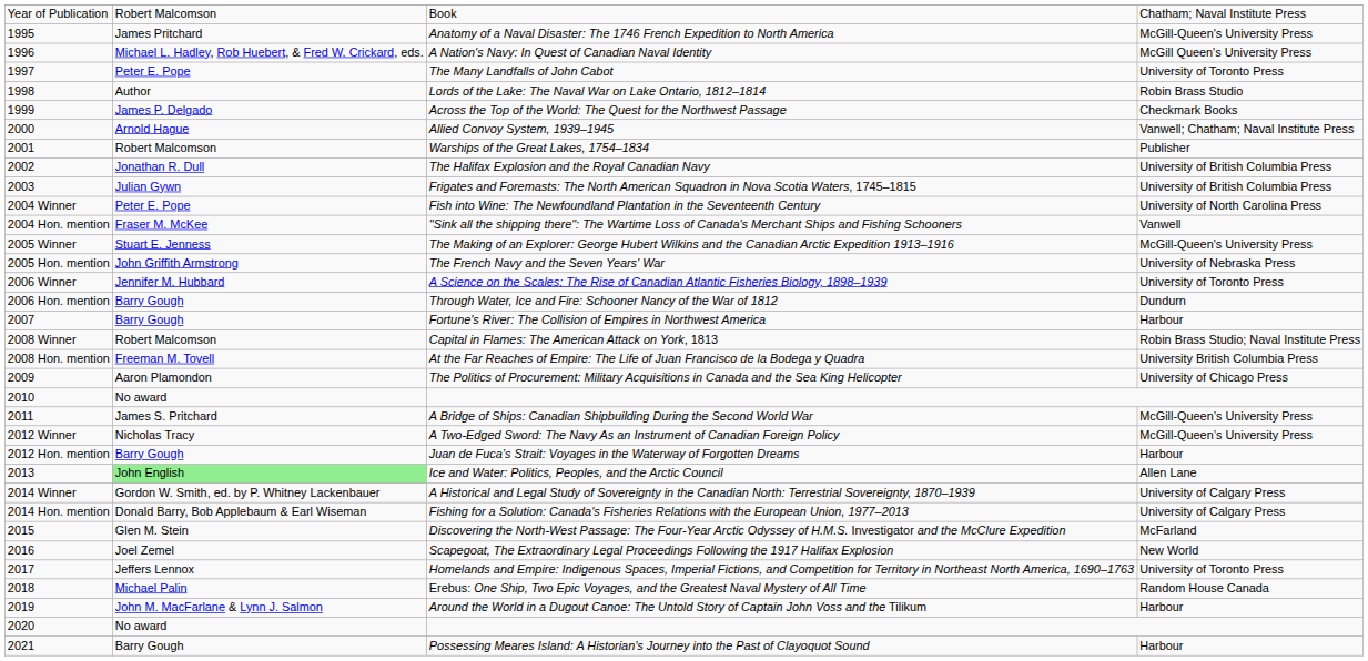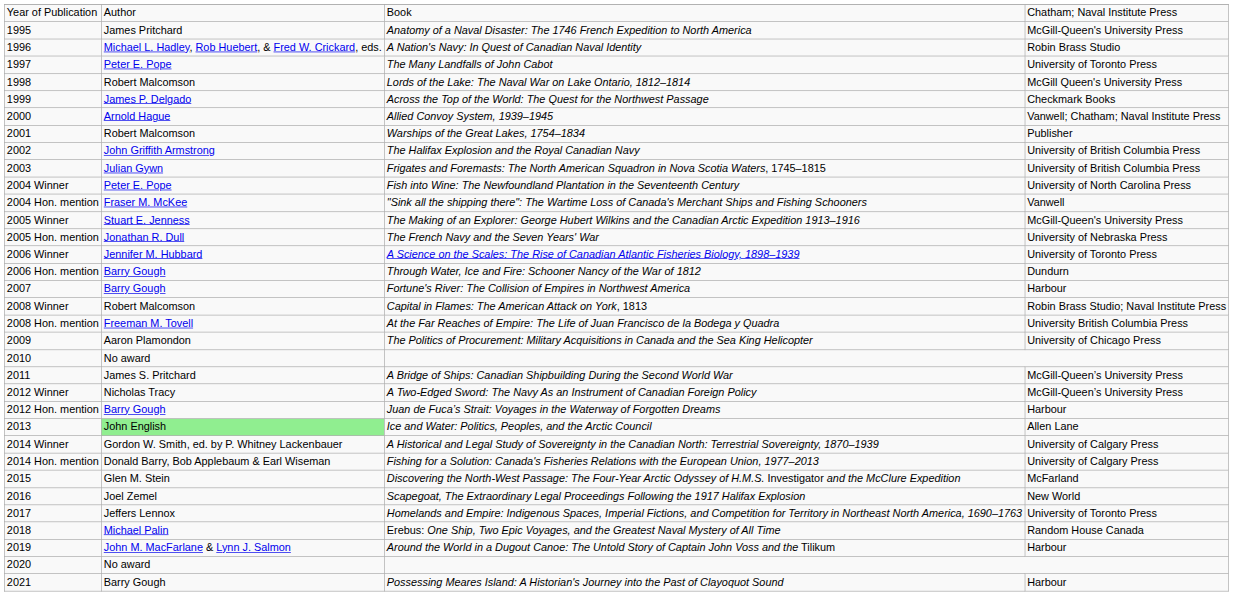Book | column 2: Robert Malcomson -> Author
A Nation's Navy: In Quest of Canadian Naval Identity | column 4: McGill Queen's University Press -> Robin Brass Studio
Lords of the Lake: The Naval War on Lake Ontario, 1812–1814 | column 2: Author -> Robert Malcomson
Lords of the Lake: The Naval War on Lake Ontario, 1812–1814 | column 4: Robin Brass Studio -> McGill Queen's University Press
The Halifax Explosion and the Royal Canadian Navy | column 2: Jonathan R. Dull -> John Griffith Armstrong
The French Navy and the Seven Years' War | column 2: John Griffith Armstrong -> Jonathan R. Dull
